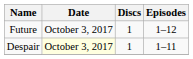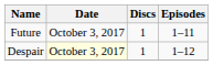Future | Episodes: 1–12 -> 1–11
Despair | Episodes: 1–11 -> 1–12
